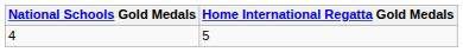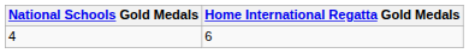4 | Home International Regatta Gold Medals: 5 -> 6
